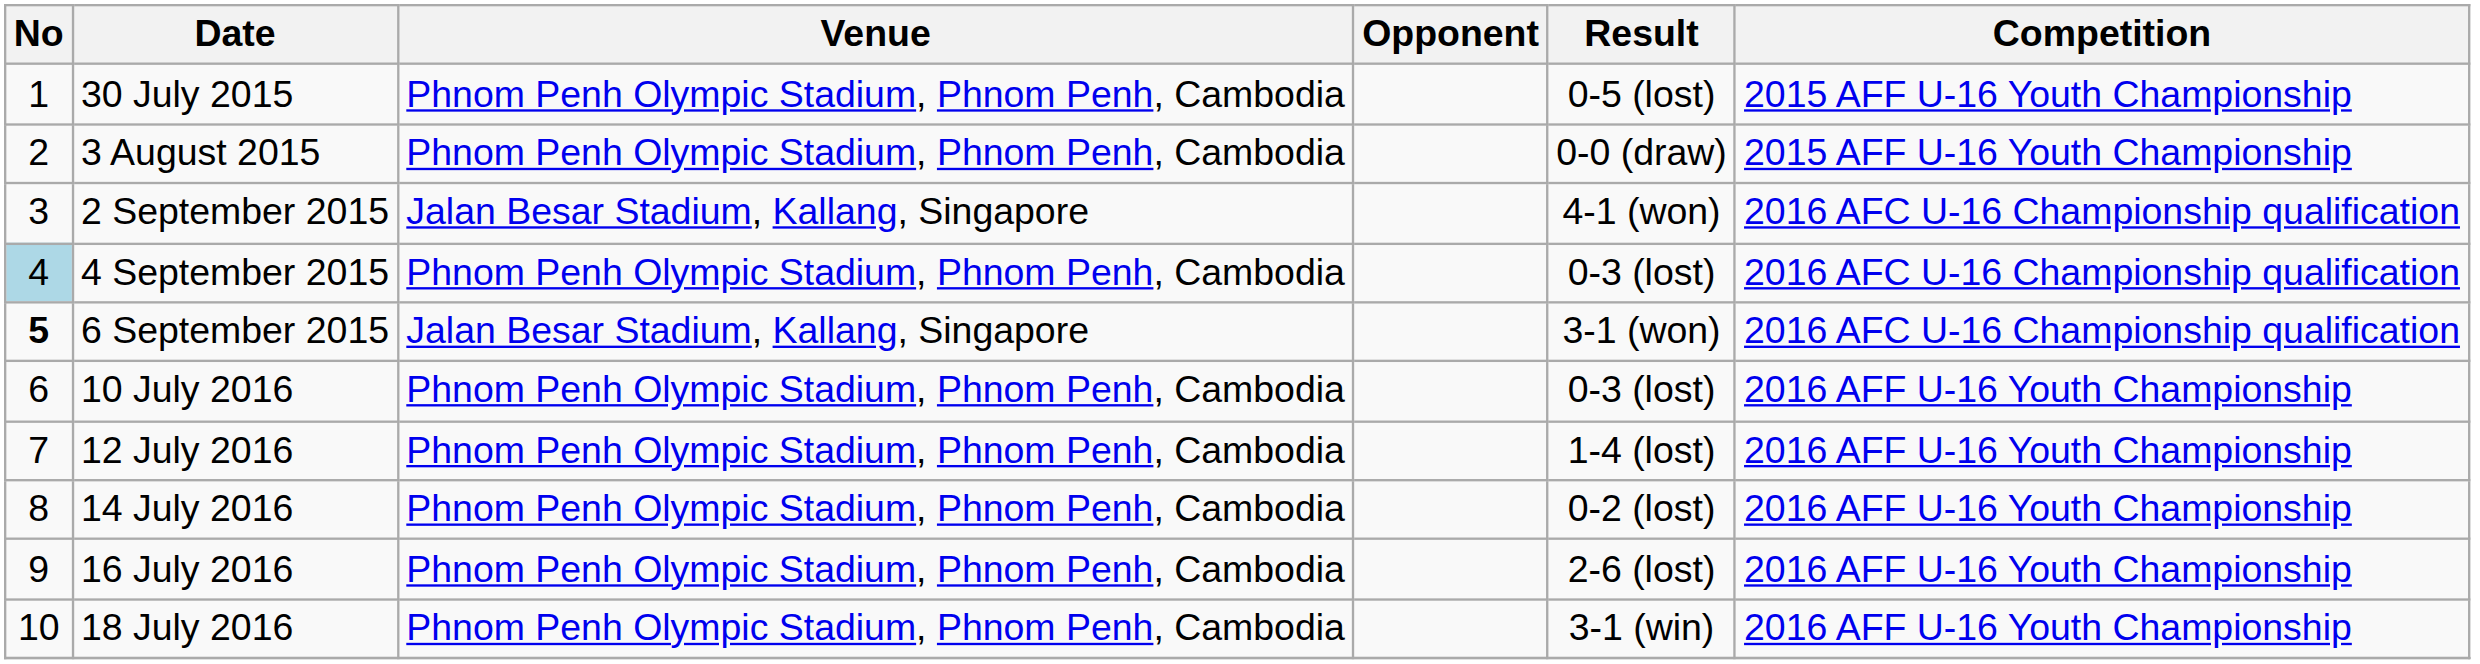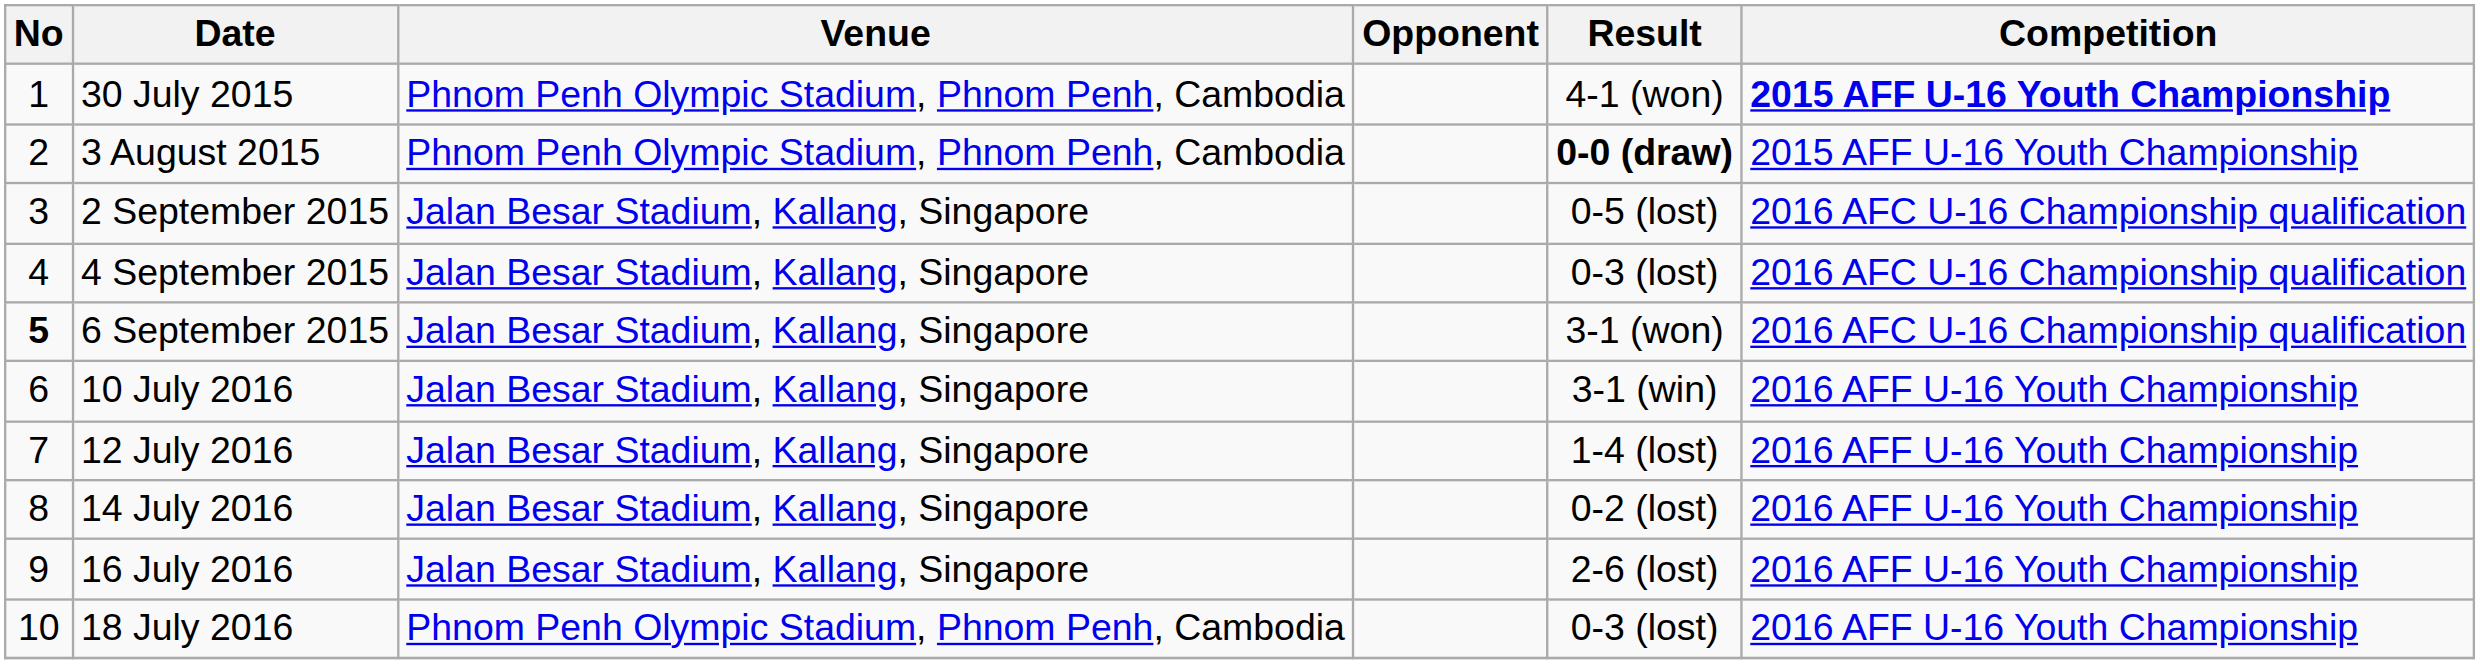30 July 2015 | Result: 0-5 (lost) -> 4-1 (won)
30 July 2015 | Competition: normal -> bold
3 August 2015 | Result: normal -> bold
2 September 2015 | Result: 4-1 (won) -> 0-5 (lost)
4 September 2015 | No: lightblue background -> no background
4 September 2015 | Venue: Phnom Penh Olympic Stadium, Phnom Penh, Cambodia -> Jalan Besar Stadium, Kallang, Singapore
10 July 2016 | Venue: Phnom Penh Olympic Stadium, Phnom Penh, Cambodia -> Jalan Besar Stadium, Kallang, Singapore
10 July 2016 | Result: 0-3 (lost) -> 3-1 (win)
12 July 2016 | Venue: Phnom Penh Olympic Stadium, Phnom Penh, Cambodia -> Jalan Besar Stadium, Kallang, Singapore
14 July 2016 | Venue: Phnom Penh Olympic Stadium, Phnom Penh, Cambodia -> Jalan Besar Stadium, Kallang, Singapore
16 July 2016 | Venue: Phnom Penh Olympic Stadium, Phnom Penh, Cambodia -> Jalan Besar Stadium, Kallang, Singapore
18 July 2016 | Result: 3-1 (win) -> 0-3 (lost)
